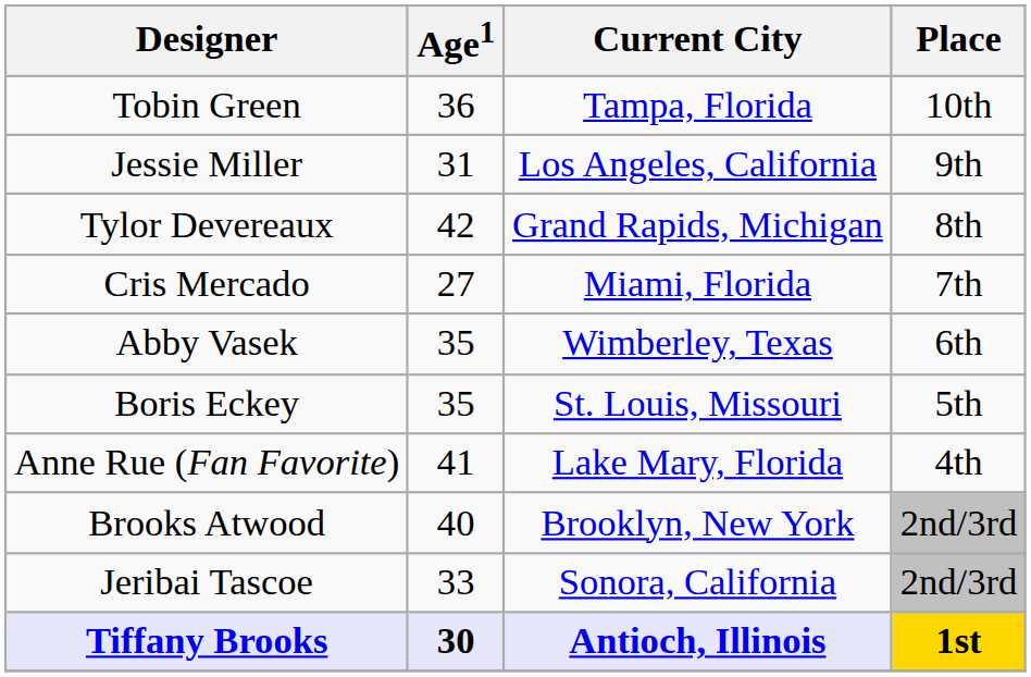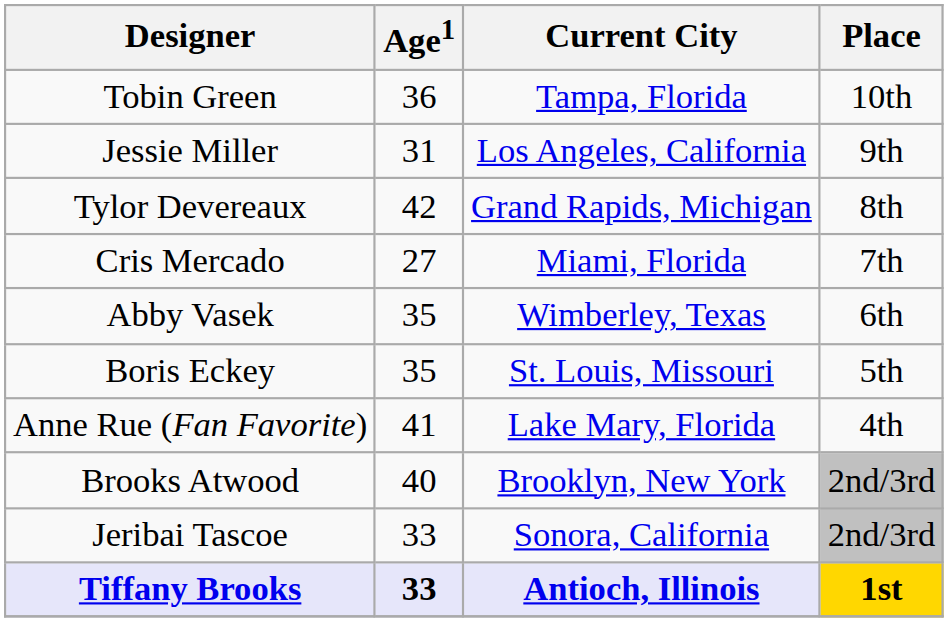Tiffany Brooks | Age1: 30 -> 33
